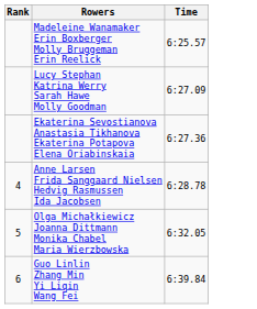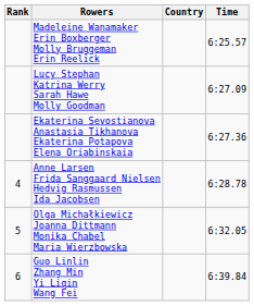+ column: Country
